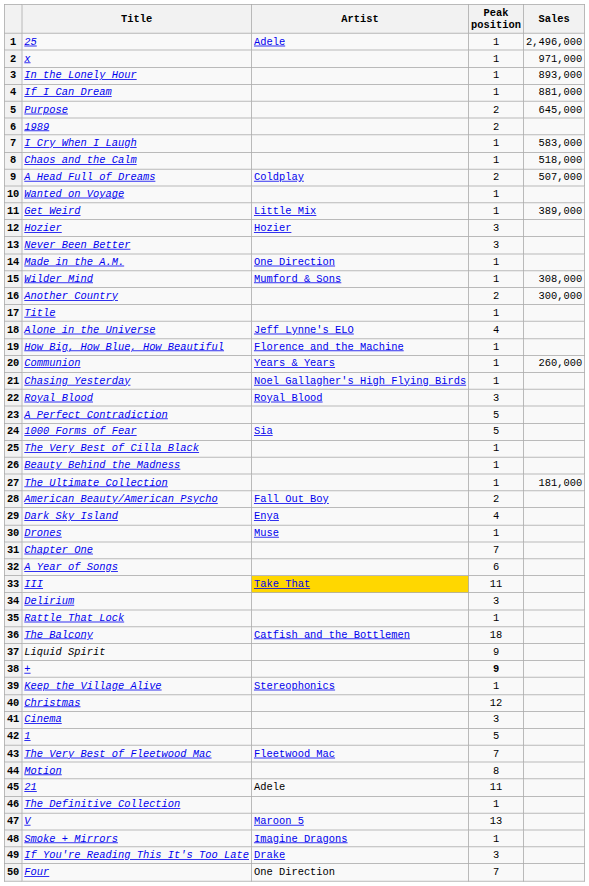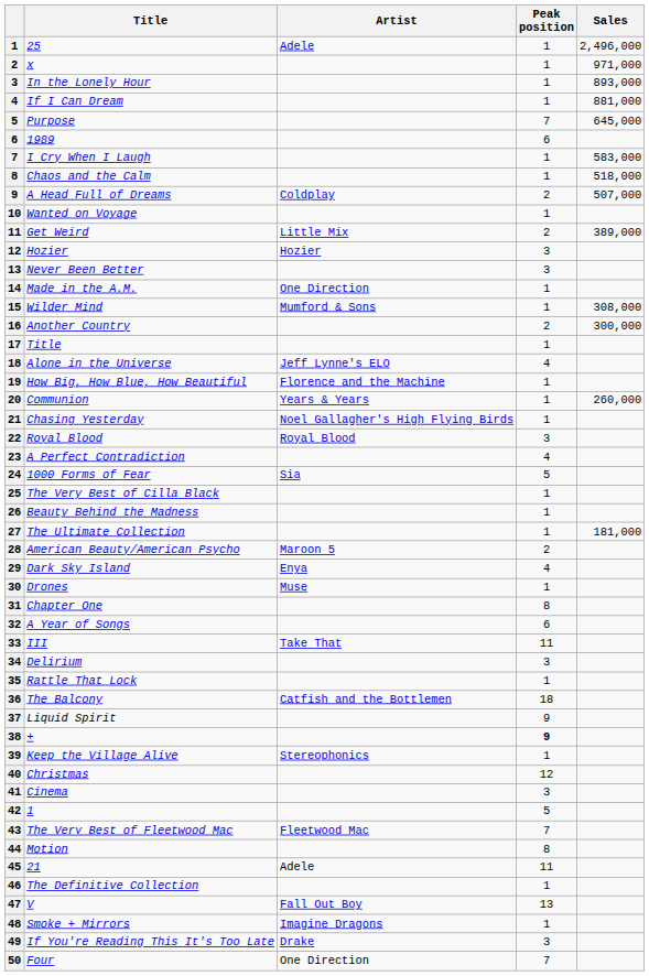Purpose | Peak position: 2 -> 7
1989 | Peak position: 2 -> 6
Get Weird | Peak position: 1 -> 2
A Perfect Contradiction | Peak position: 5 -> 4
American Beauty/American Psycho | Artist: Fall Out Boy -> Maroon 5
Chapter One | Peak position: 7 -> 8
III | Artist: gold background -> no background
V | Artist: Maroon 5 -> Fall Out Boy
